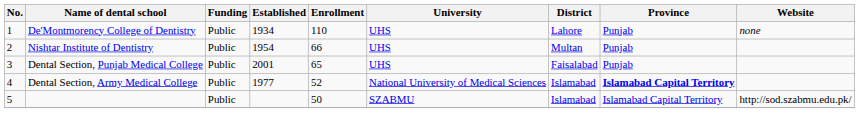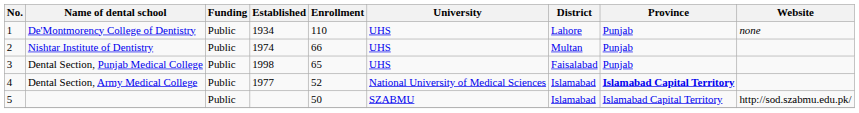Nishtar Institute of Dentistry | Established: 1954 -> 1974
Dental Section, Punjab Medical College | Established: 2001 -> 1998
